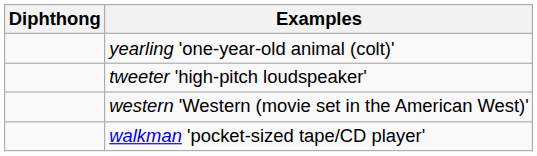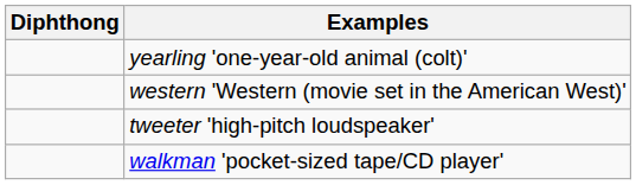rows swapped: western 'Western (movie set in the American West)' <-> tweeter 'high-pitch loudspeaker'
